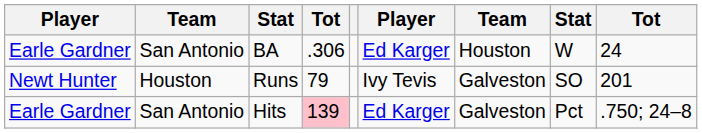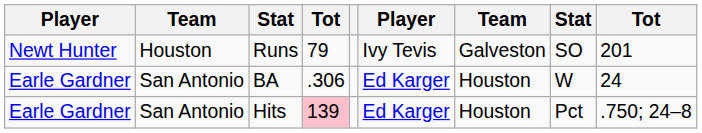rows swapped: BA <-> Runs
Hits | column 7: Galveston -> Houston
